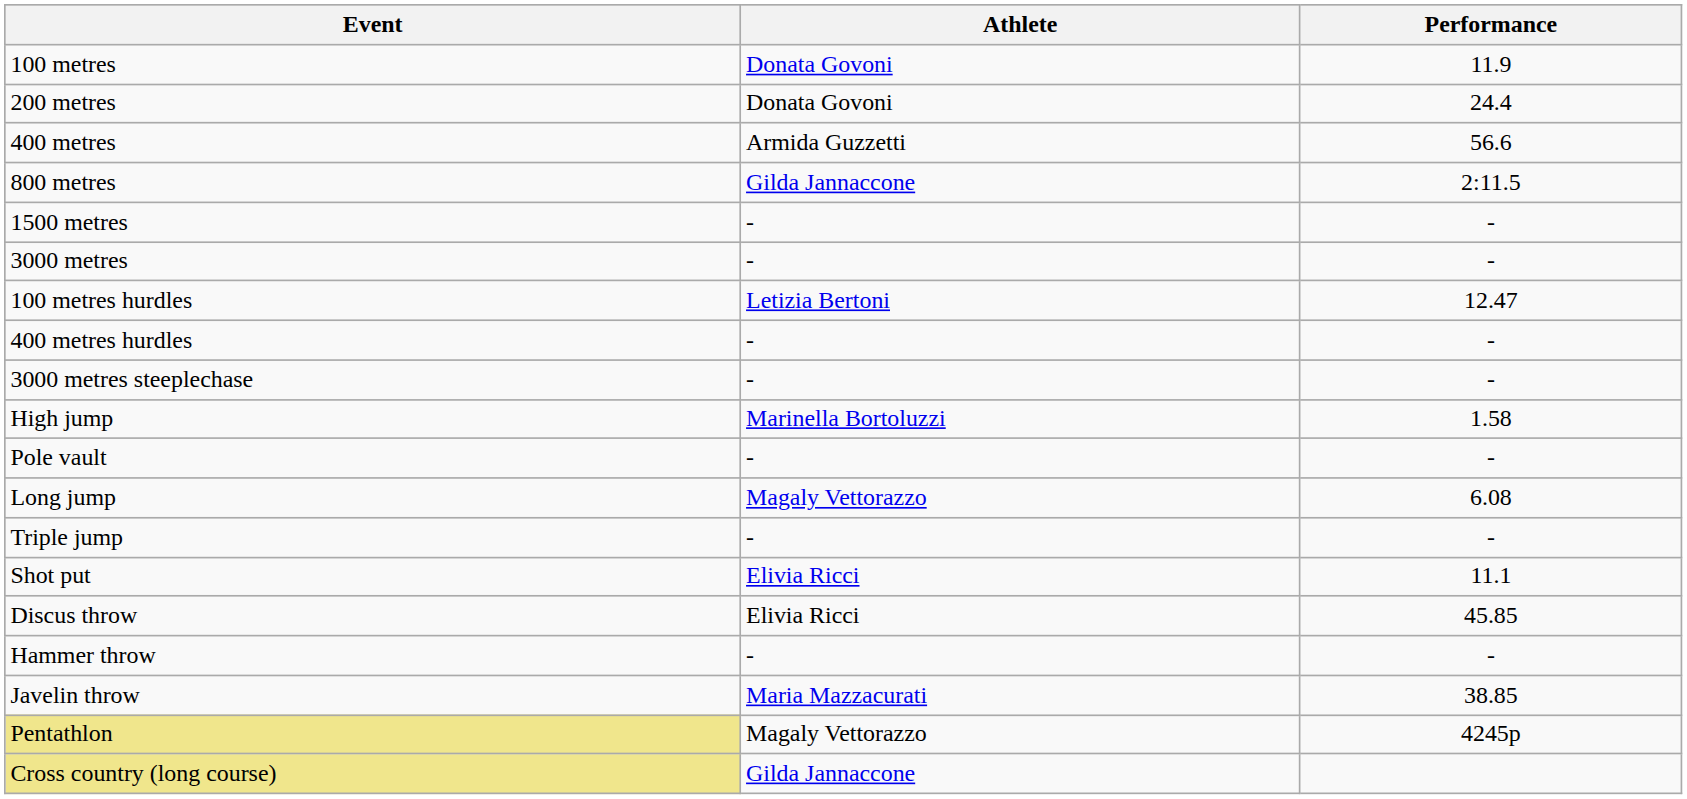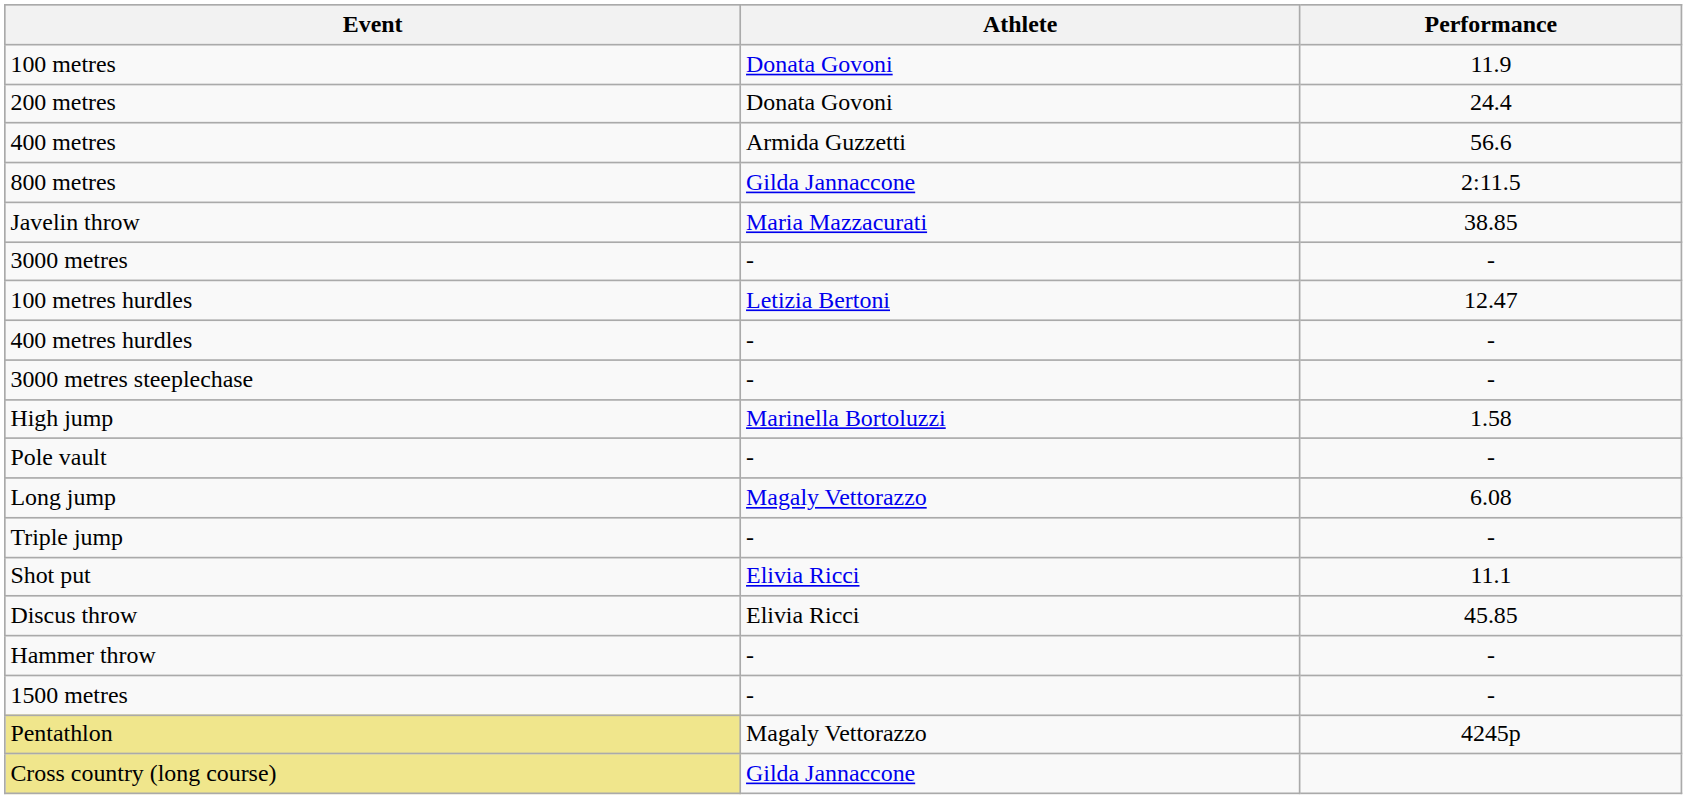rows swapped: 1500 metres <-> Javelin throw
